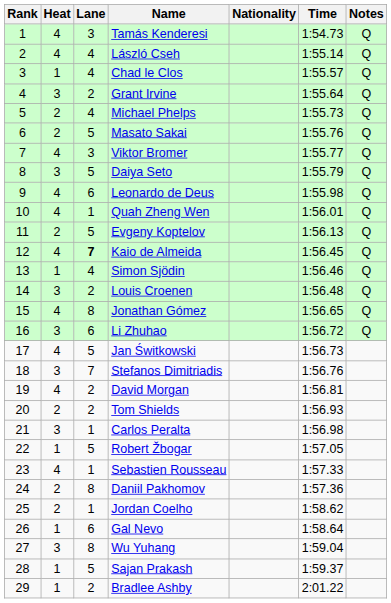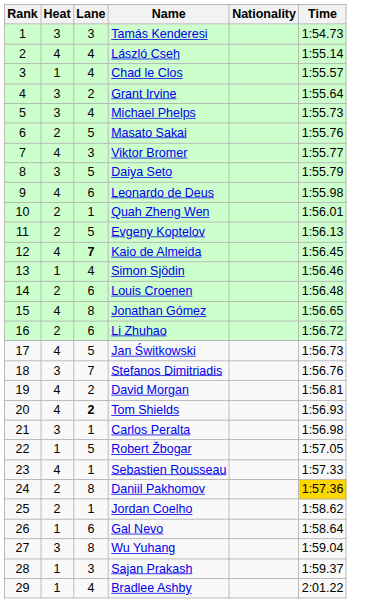- column: Notes | Q | Q | Q | Q | Q | Q | Q | Q | Q | Q | Q | Q | Q | Q | Q | Q
Tamás Kenderesi | Heat: 4 -> 3
Michael Phelps | Heat: 2 -> 3
Quah Zheng Wen | Heat: 4 -> 2
Louis Croenen | Heat: 3 -> 2
Louis Croenen | Lane: 2 -> 6
Li Zhuhao | Heat: 3 -> 2
Tom Shields | Heat: 2 -> 4
Tom Shields | Lane: normal -> bold
Daniil Pakhomov | Time: no background -> gold background
Sajan Prakash | Lane: 5 -> 3
Bradlee Ashby | Lane: 2 -> 4
